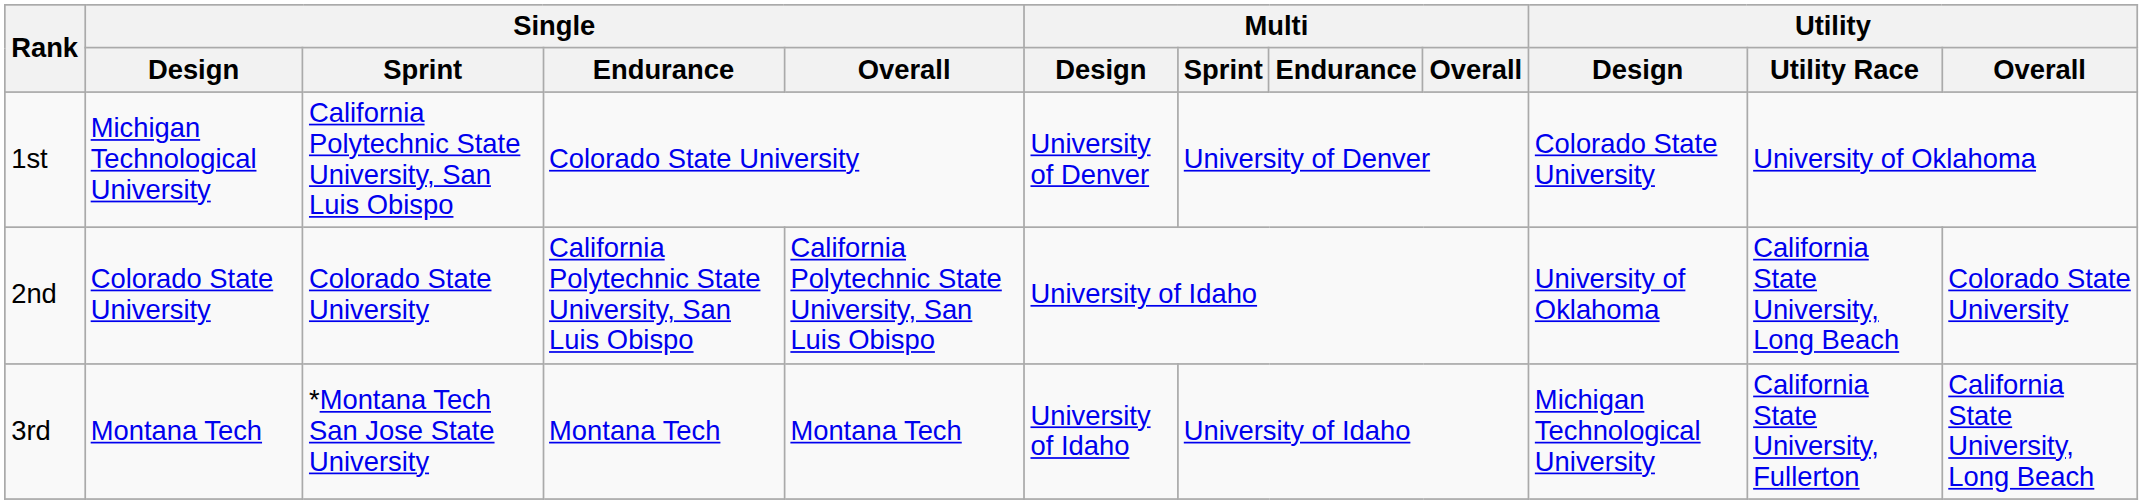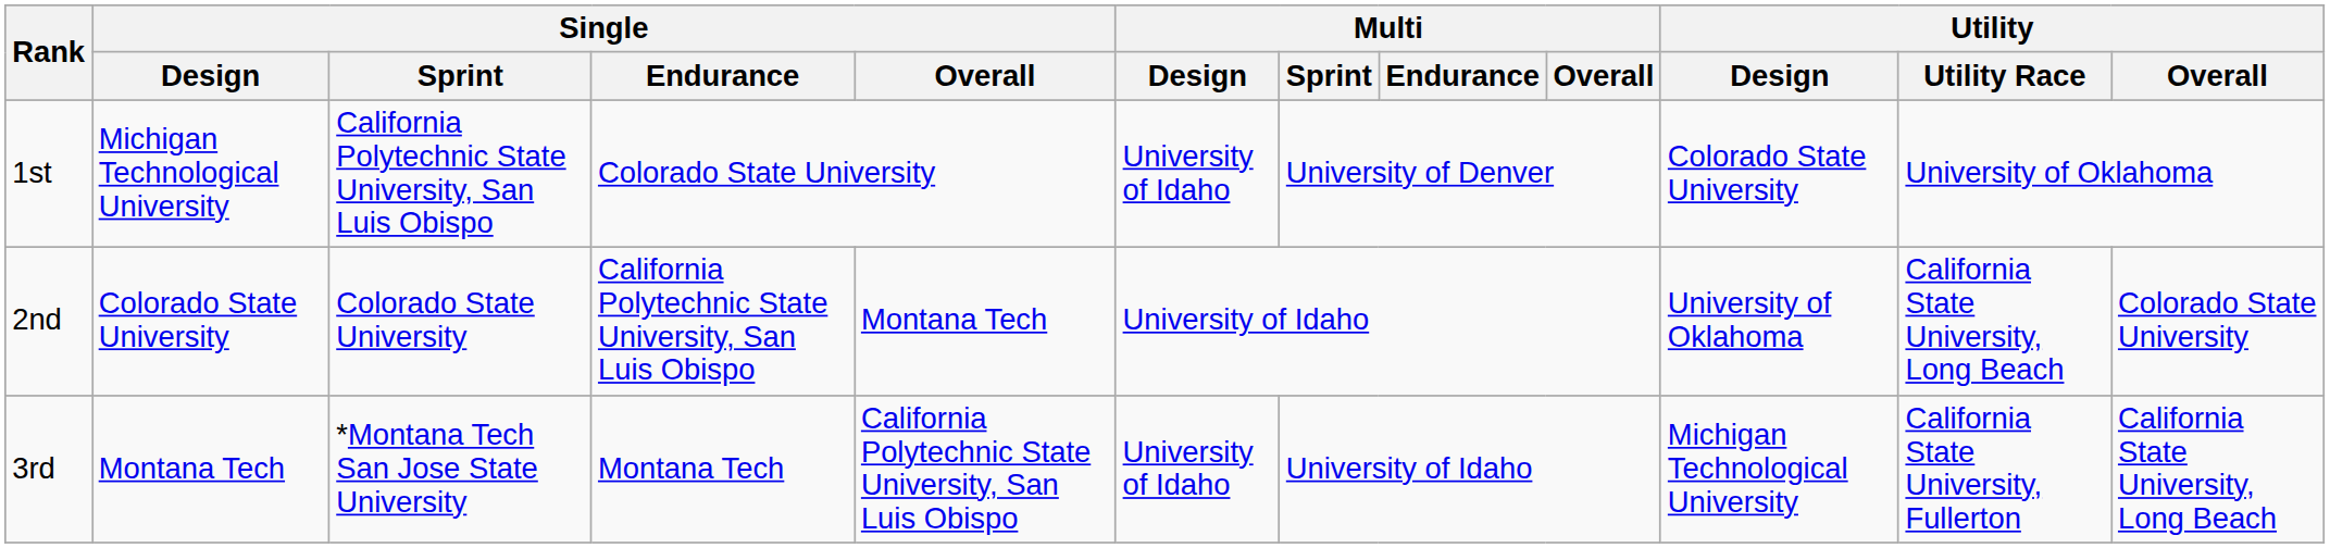1st | Multi / Design: University of Denver -> University of Idaho
2nd | Single / Overall: California Polytechnic State University, San Luis Obispo -> Montana Tech
3rd | Single / Overall: Montana Tech -> California Polytechnic State University, San Luis Obispo
